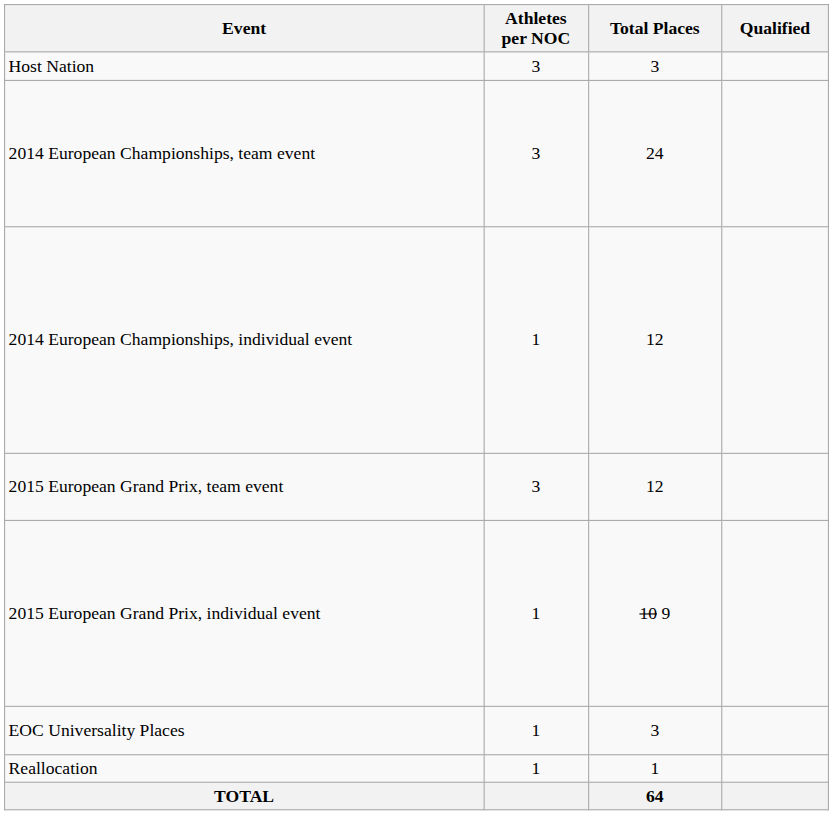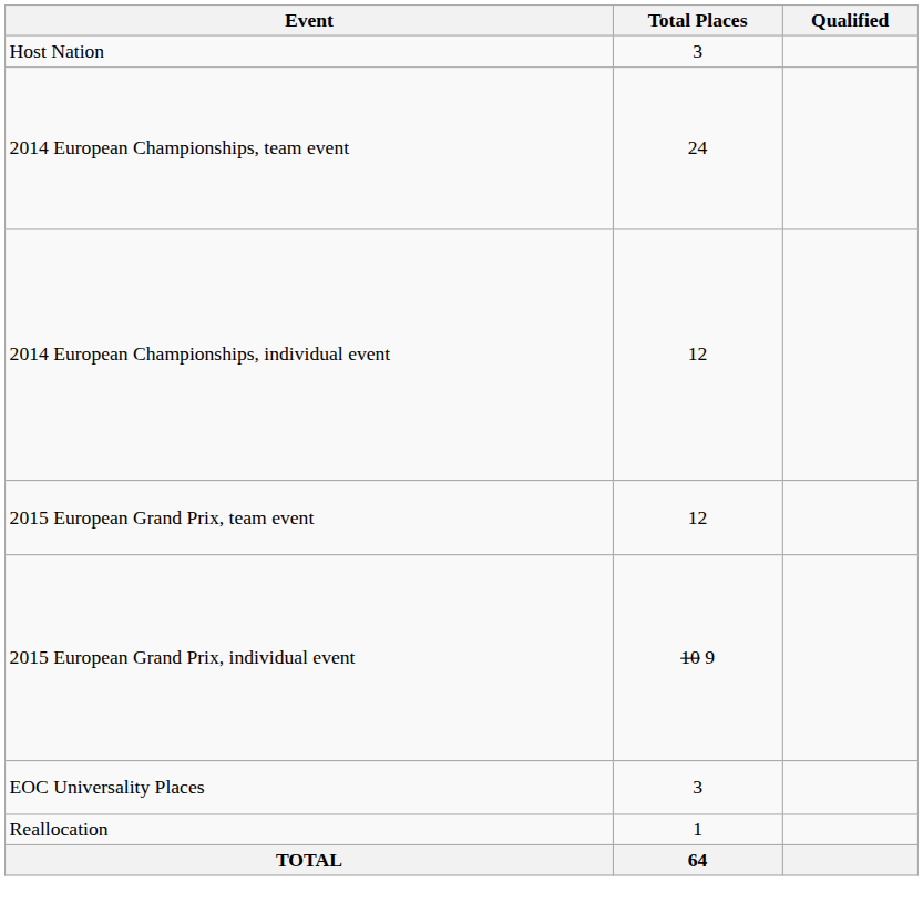- column: Athletes per NOC | 3 | 3 | 1 | 3 | 1 | 1 | 1
